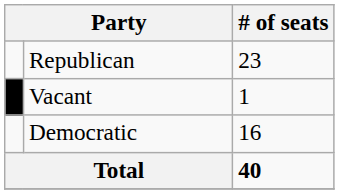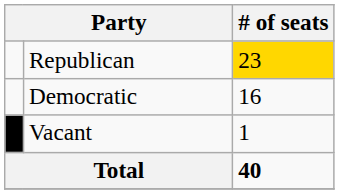Republican | # of seats: no background -> gold background
rows swapped: Democratic <-> Vacant
